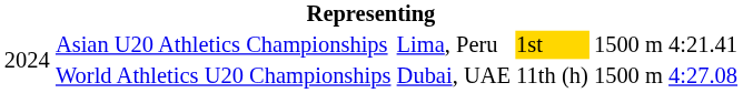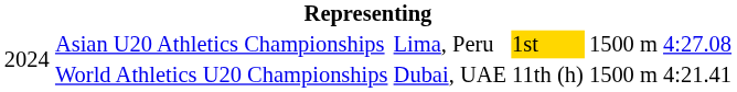Asian U20 Athletics Championships | column 6: 4:21.41 -> 4:27.08
World Athletics U20 Championships | column 6: 4:27.08 -> 4:21.41
